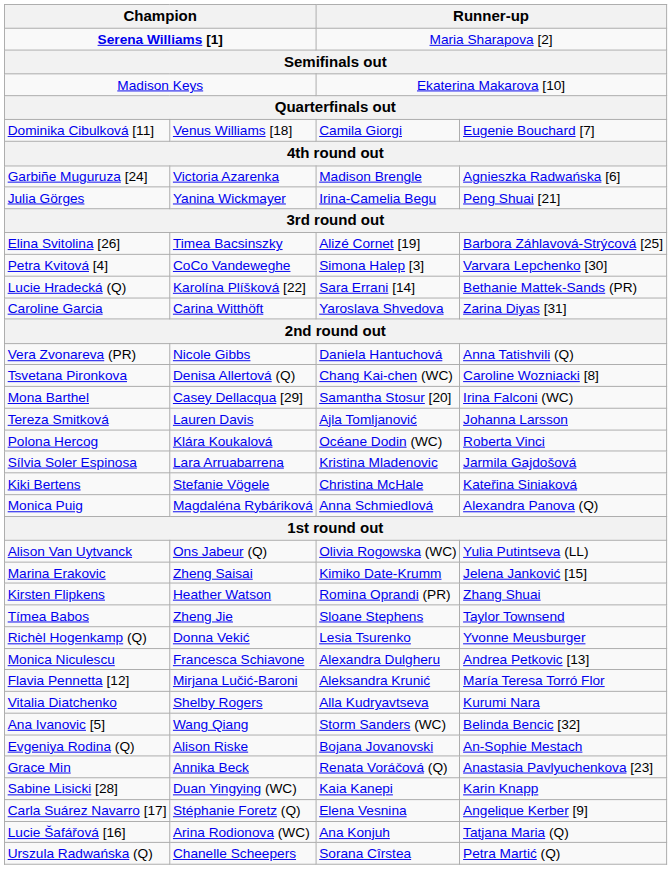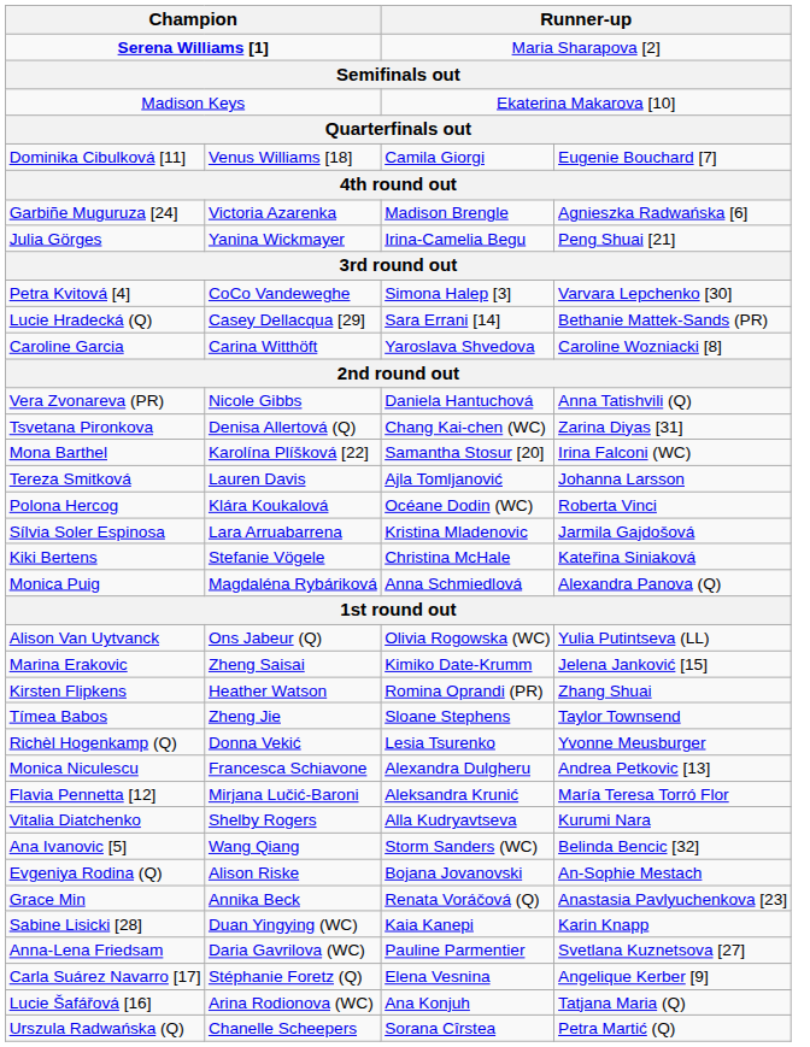- row: Elina Svitolina [26] | Timea Bacsinszky | Alizé Cornet [19] | Barbora Záhlavová-Strýcová [25]
Lucie Hradecká (Q) | column 2: Karolína Plíšková [22] -> Casey Dellacqua [29]
Caroline Garcia | column 4: Zarina Diyas [31] -> Caroline Wozniacki [8]
Tsvetana Pironkova | column 4: Caroline Wozniacki [8] -> Zarina Diyas [31]
Mona Barthel | column 2: Casey Dellacqua [29] -> Karolína Plíšková [22]
+ row: Anna-Lena Friedsam | Daria Gavrilova (WC) | Pauline Parmentier | Svetlana Kuznetsova [27]
